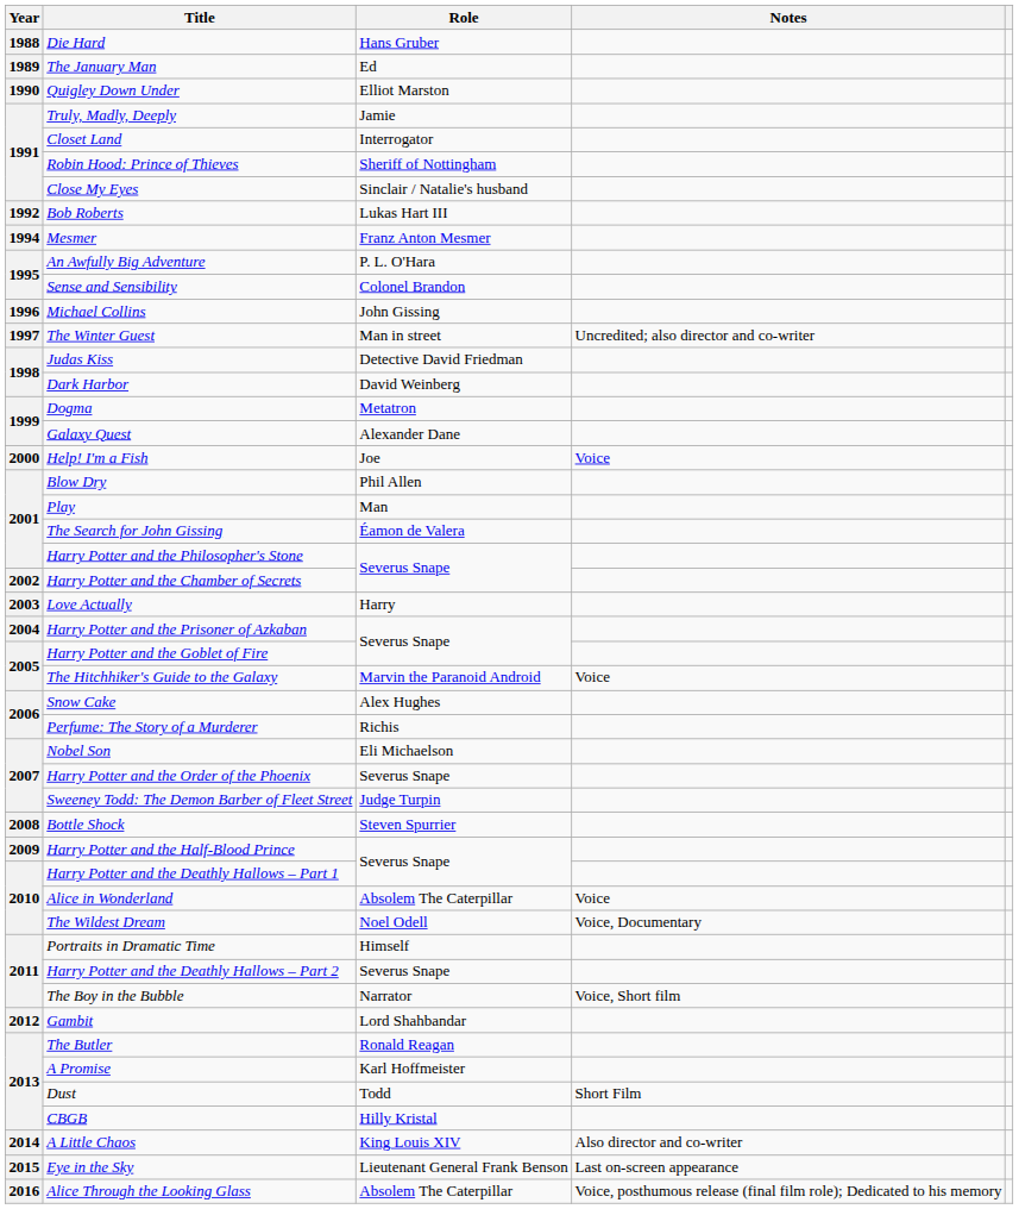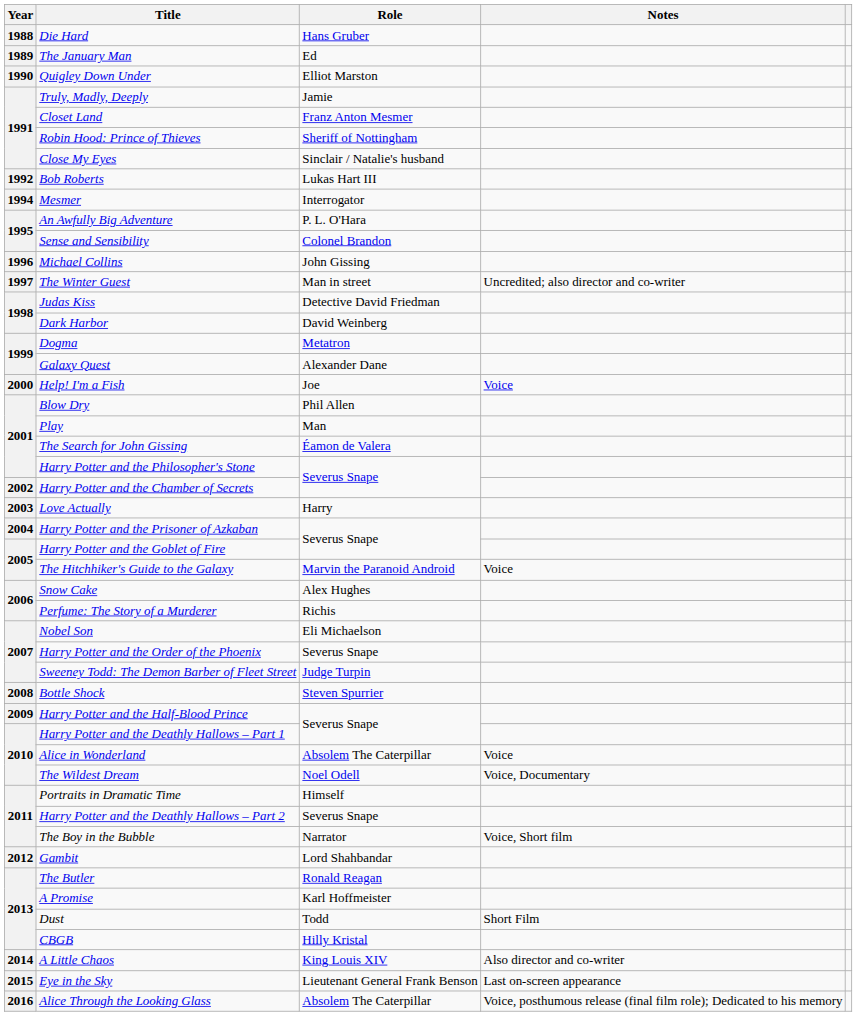Closet Land | Role: Interrogator -> Franz Anton Mesmer
Mesmer | Role: Franz Anton Mesmer -> Interrogator
